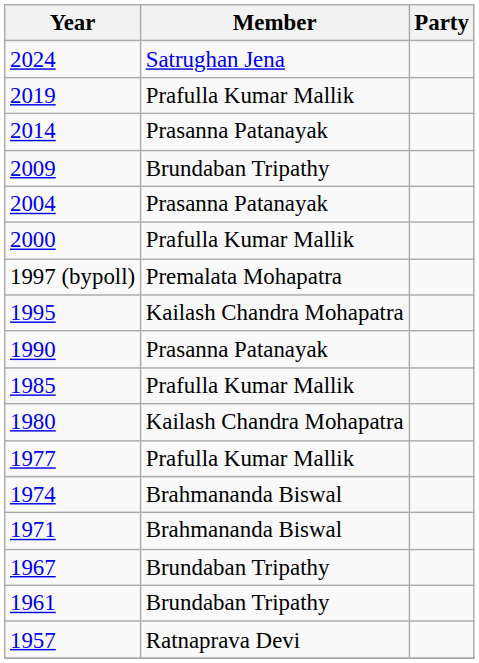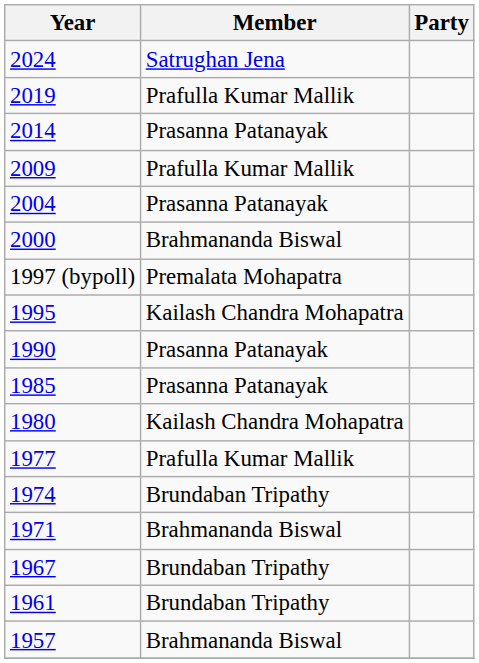2009 | Member: Brundaban Tripathy -> Prafulla Kumar Mallik
2000 | Member: Prafulla Kumar Mallik -> Brahmananda Biswal
1985 | Member: Prafulla Kumar Mallik -> Prasanna Patanayak
1974 | Member: Brahmananda Biswal -> Brundaban Tripathy
1957 | Member: Ratnaprava Devi -> Brahmananda Biswal
